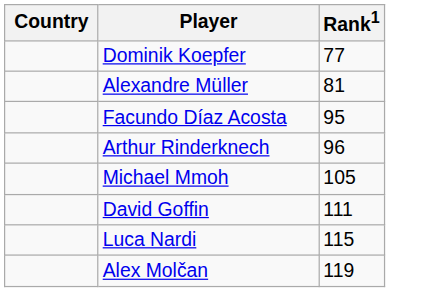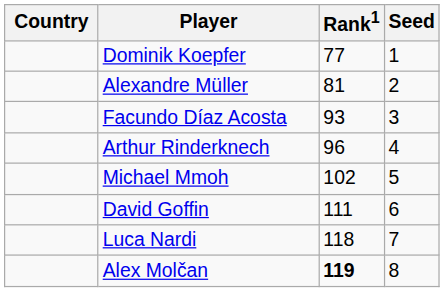+ column: Seed | 1 | 2 | 3 | 4 | 5 | 6 | 7 | 8
Facundo Díaz Acosta | Rank1: 95 -> 93
Michael Mmoh | Rank1: 105 -> 102
Luca Nardi | Rank1: 115 -> 118
Alex Molčan | Rank1: normal -> bold
